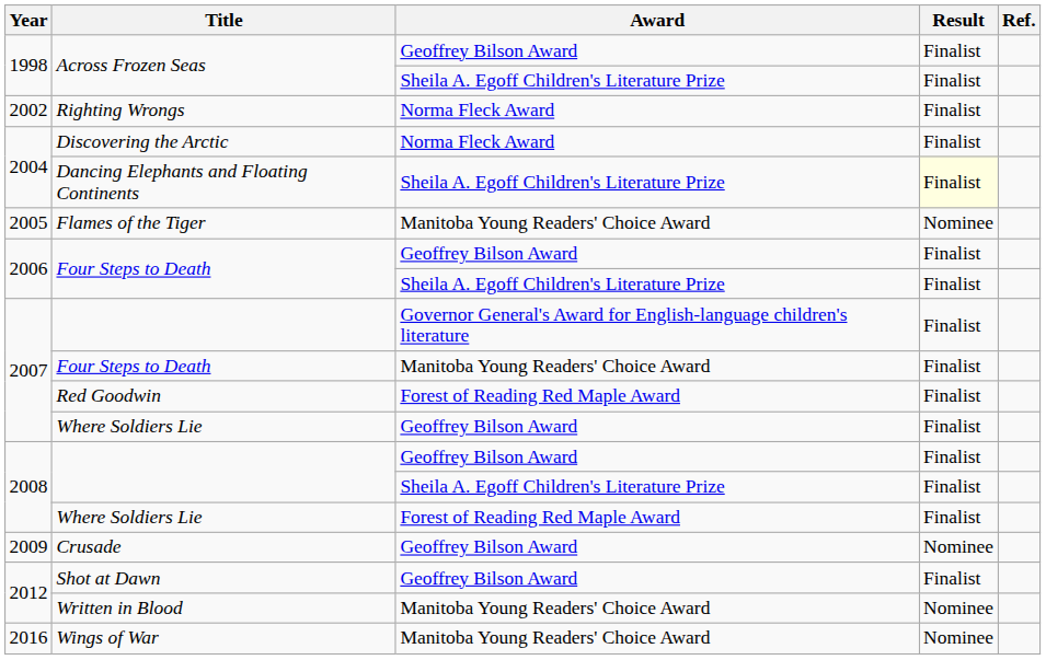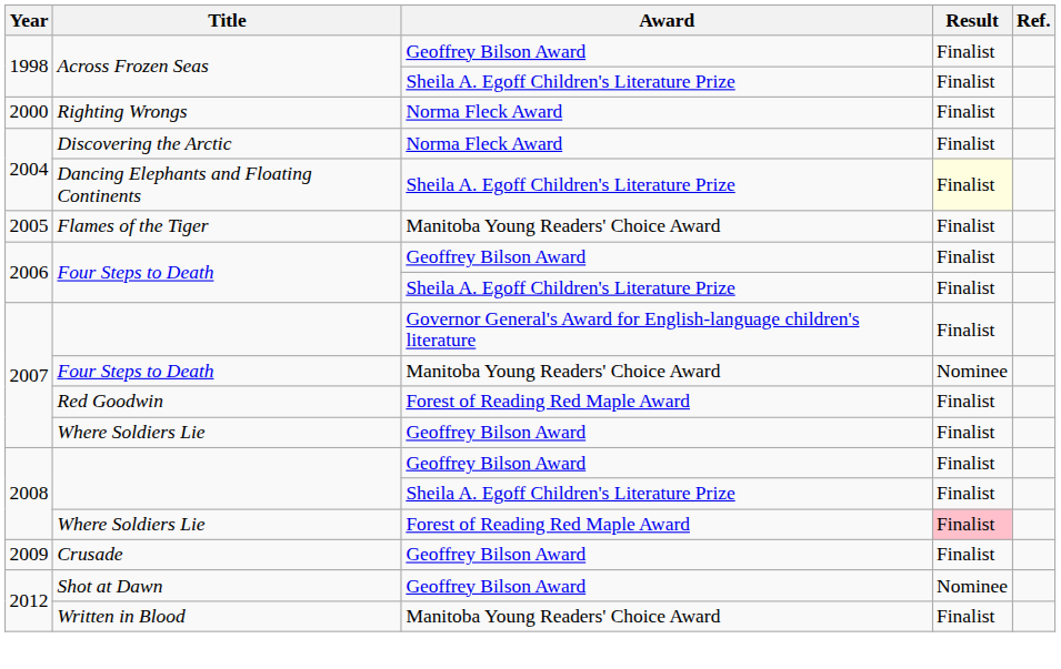Righting Wrongs | Year: 2002 -> 2000
Flames of the Tiger | Result: Nominee -> Finalist
Four Steps to Death / Manitoba Young Readers' Choice Award | Result: Finalist -> Nominee
Where Soldiers Lie / Forest of Reading Red Maple Award | Result: no background -> pink background
Crusade | Result: Nominee -> Finalist
Shot at Dawn | Result: Finalist -> Nominee
Written in Blood | Result: Nominee -> Finalist
- row: 2016 | Wings of War | Manitoba Young Readers' Choice Award | Nominee
